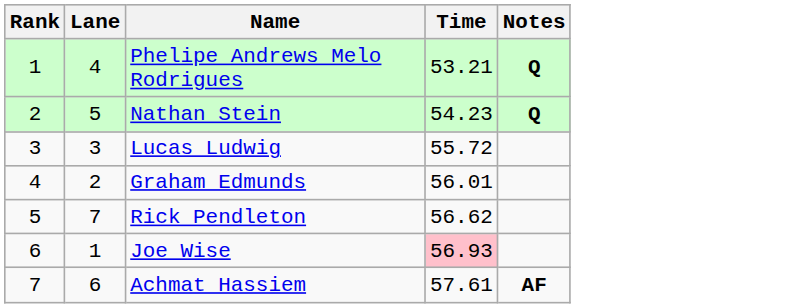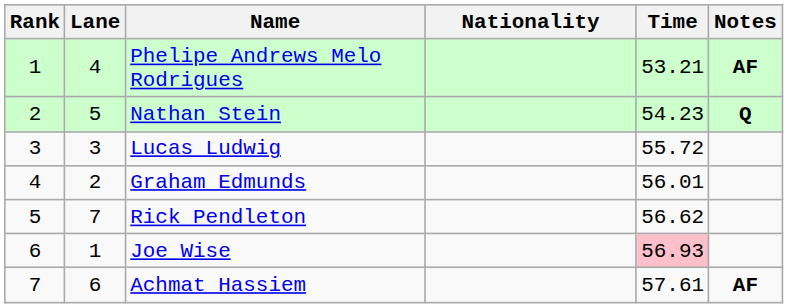+ column: Nationality
Phelipe Andrews Melo Rodrigues | Notes: Q -> AF
